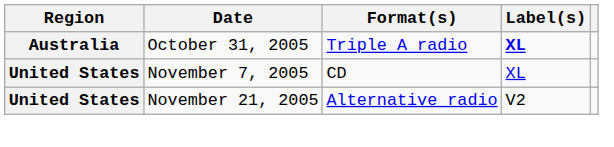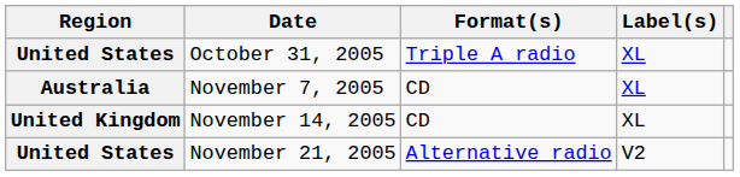October 31, 2005 | Region: Australia -> United States
October 31, 2005 | Label(s): bold -> normal
November 7, 2005 | Region: United States -> Australia
+ row: United Kingdom | November 14, 2005 | CD | XL
